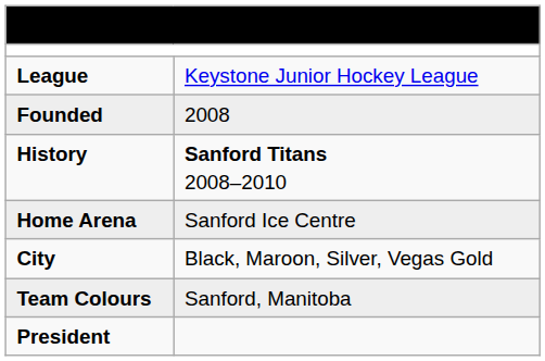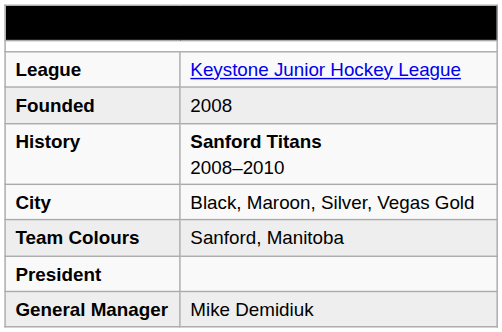- row: Home Arena | Sanford Ice Centre
+ row: General Manager | Mike Demidiuk
